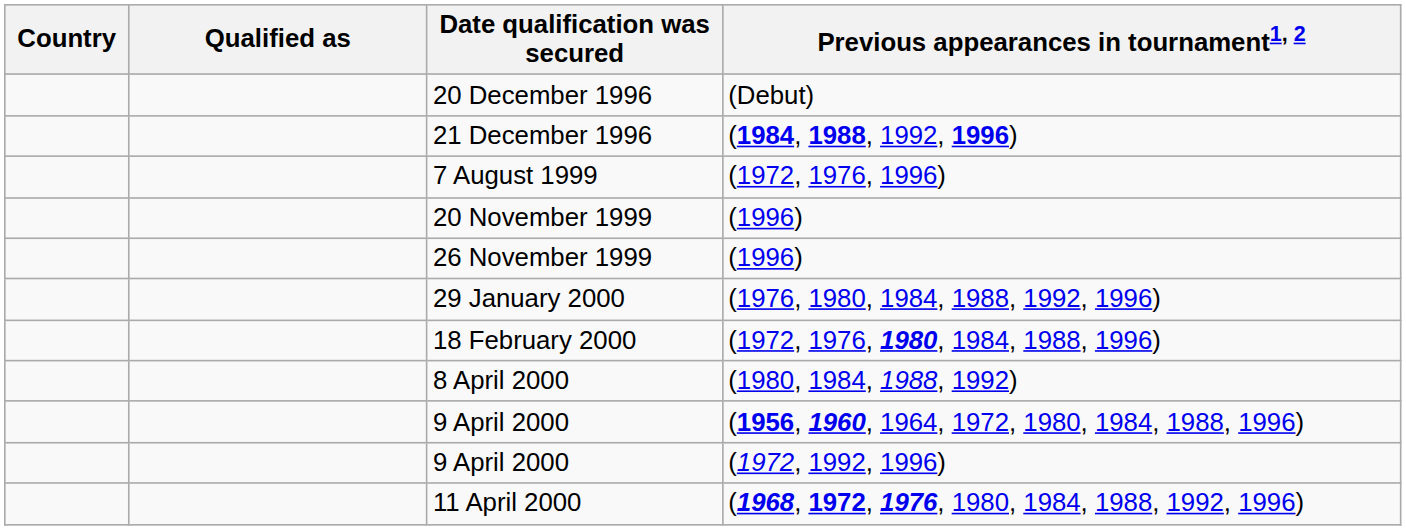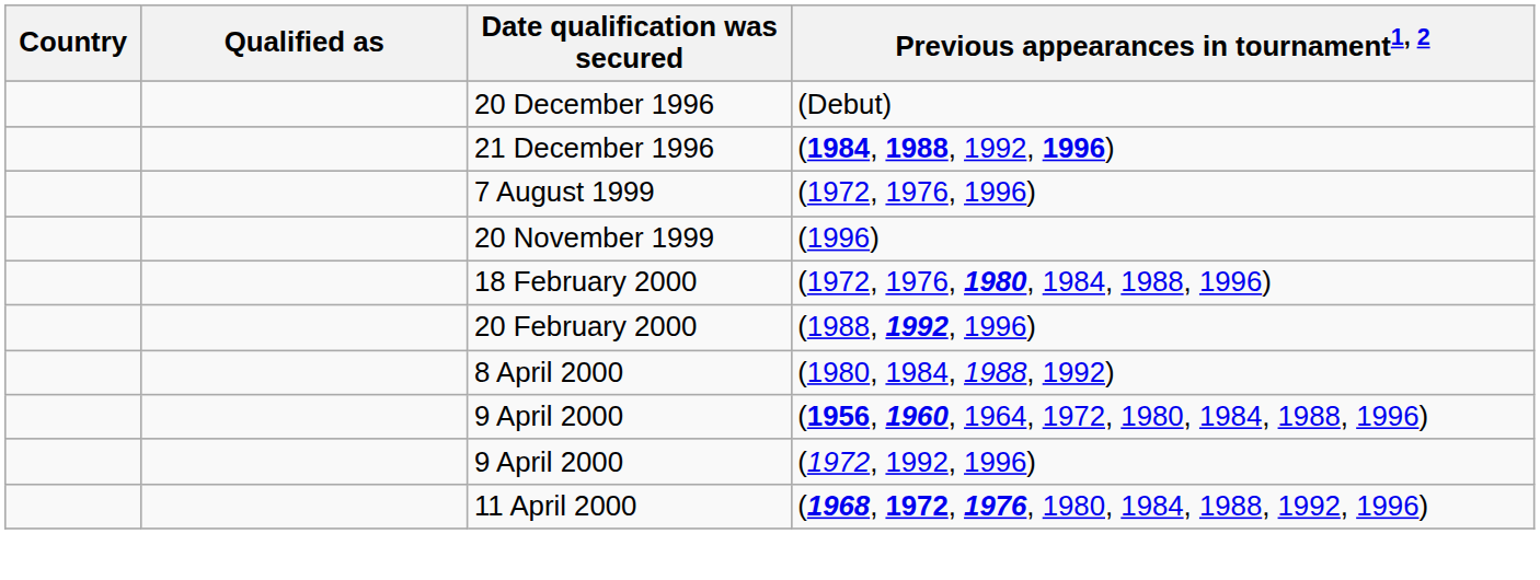- row: 26 November 1999 | (1996)
- row: 29 January 2000 | (1976, 1980, 1984, 1988, 1992, 1996)
+ row: 20 February 2000 | (1988, 1992, 1996)
